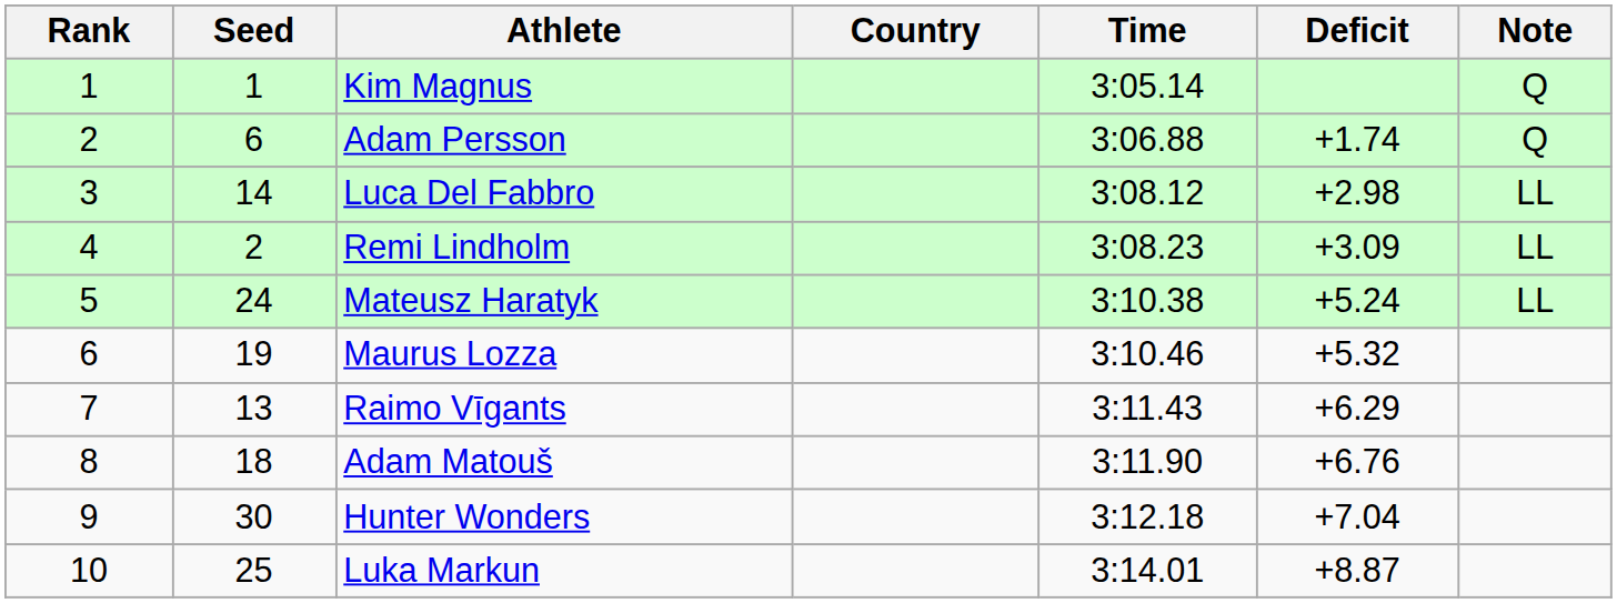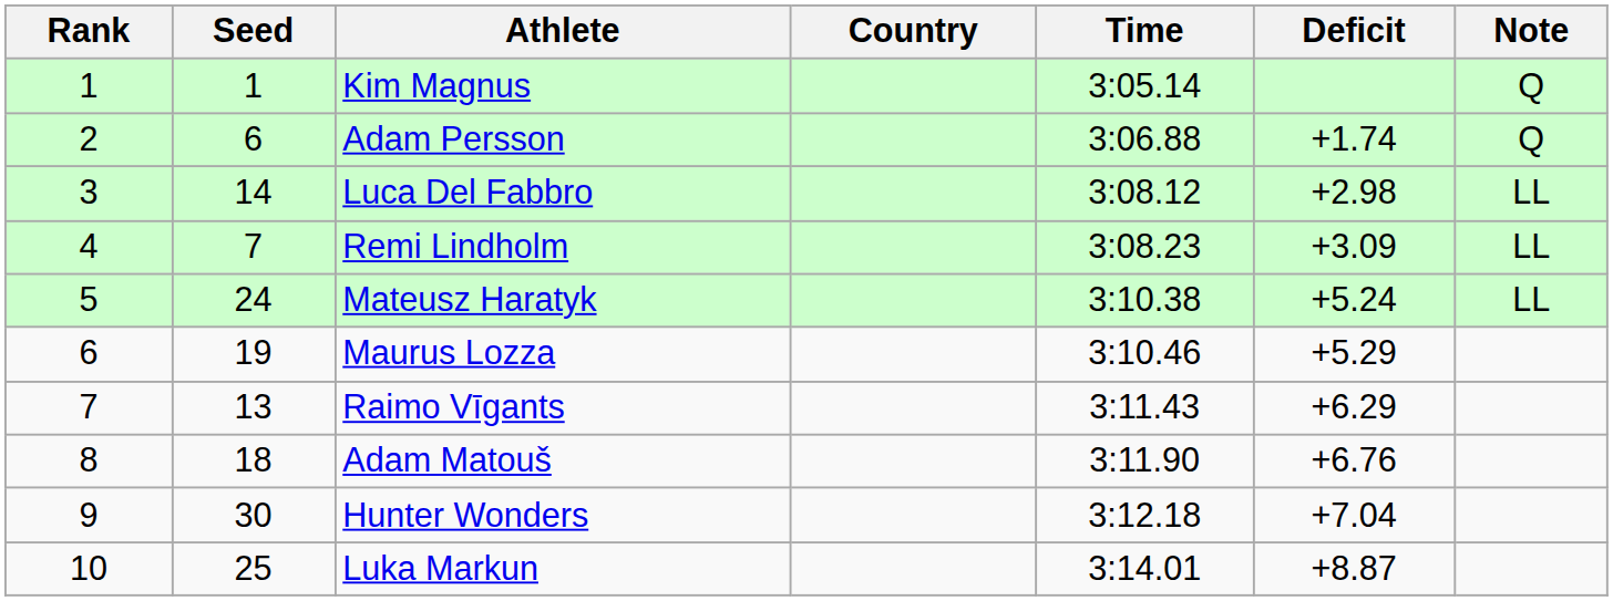Remi Lindholm | Seed: 2 -> 7
Maurus Lozza | Deficit: +5.32 -> +5.29
